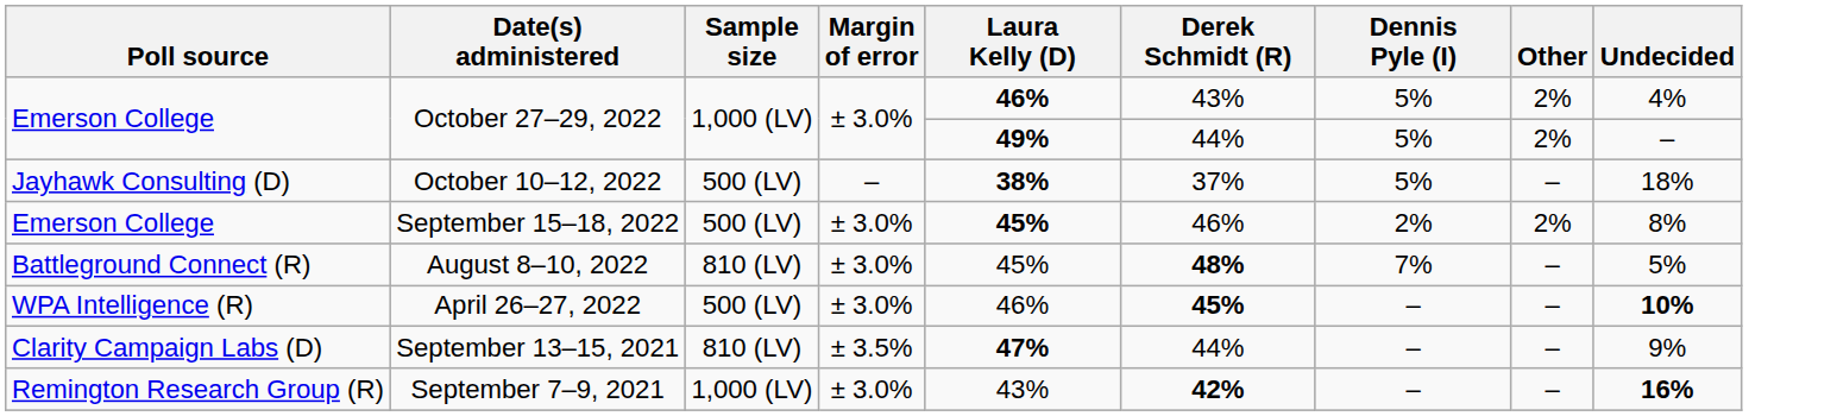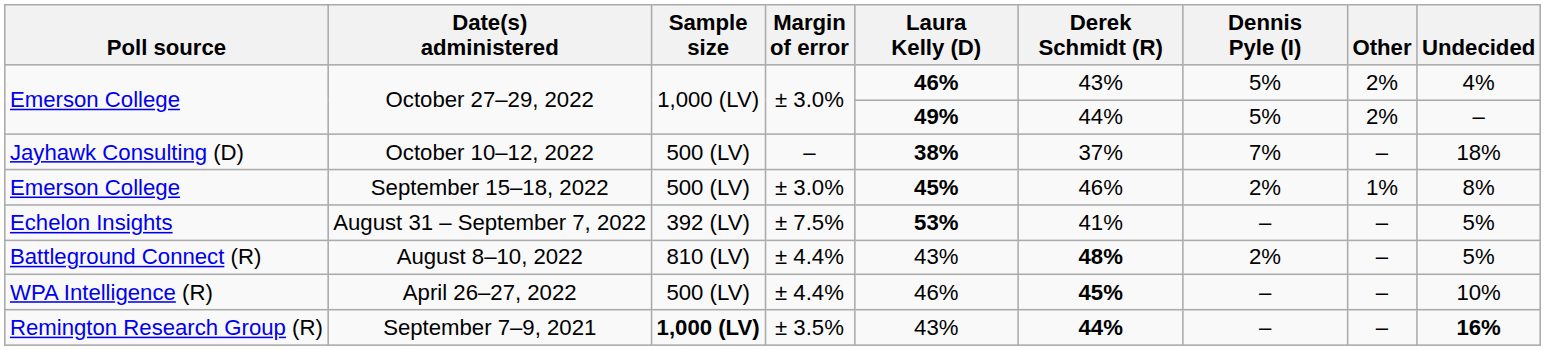October 10–12, 2022 | Dennis Pyle (I): 5% -> 7%
September 15–18, 2022 | Other: 2% -> 1%
+ row: Echelon Insights | August 31 – September 7, 2022 | 392 (LV) | ± 7.5% | 53% | 41% | – | – | 5%
August 8–10, 2022 | Margin of error: ± 3.0% -> ± 4.4%
August 8–10, 2022 | Laura Kelly (D): 45% -> 43%
August 8–10, 2022 | Dennis Pyle (I): 7% -> 2%
April 26–27, 2022 | Margin of error: ± 3.0% -> ± 4.4%
April 26–27, 2022 | Undecided: bold -> normal
- row: Clarity Campaign Labs (D) | September 13–15, 2021 | 810 (LV) | ± 3.5% | 47% | 44% | – | – | 9%
September 7–9, 2021 | Sample size: normal -> bold
September 7–9, 2021 | Margin of error: ± 3.0% -> ± 3.5%
September 7–9, 2021 | Derek Schmidt (R): 42% -> 44%
